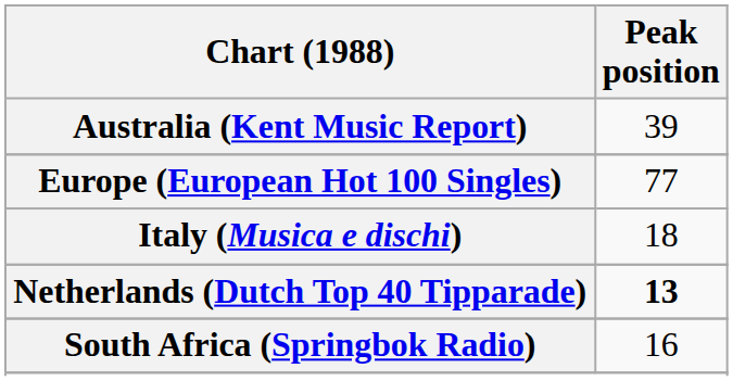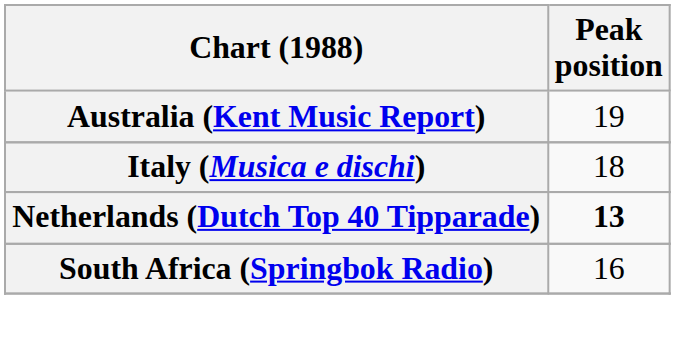Australia (Kent Music Report) | Peak position: 39 -> 19
- row: Europe (European Hot 100 Singles) | 77
